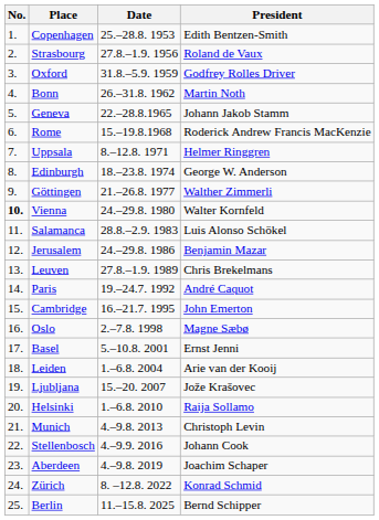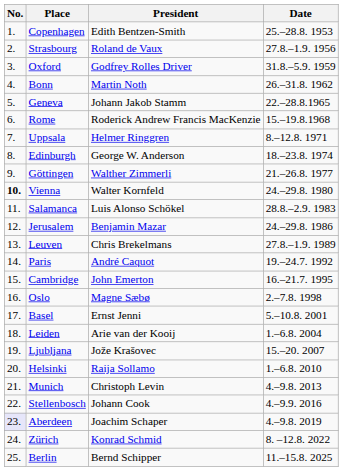columns swapped: Date <-> President
Aberdeen | No.: no background -> lavender background
